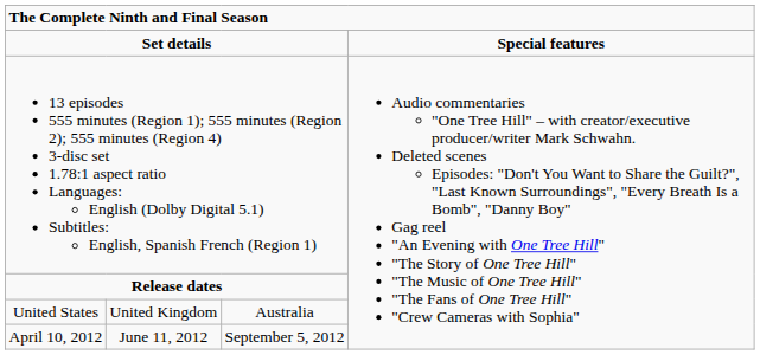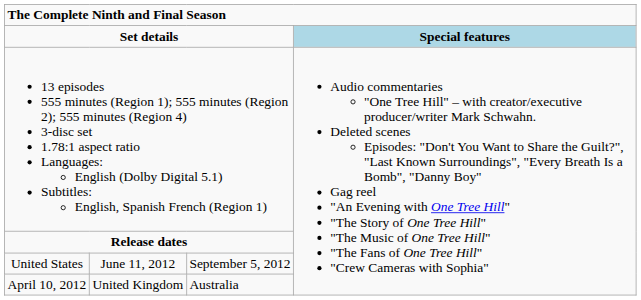Set details | column 4: no background -> lightblue background
United States | column 2: United Kingdom -> June 11, 2012
United States | column 3: Australia -> September 5, 2012
April 10, 2012 | column 2: June 11, 2012 -> United Kingdom
April 10, 2012 | column 3: September 5, 2012 -> Australia
